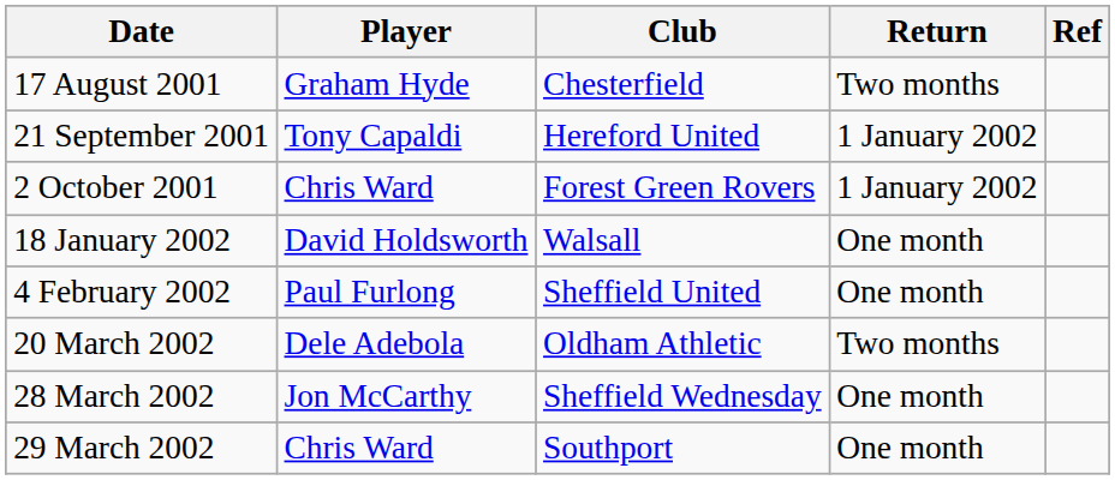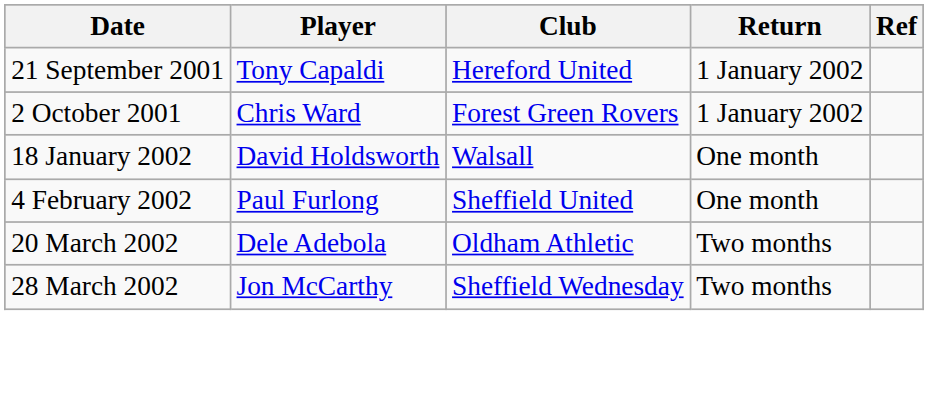- row: 17 August 2001 | Graham Hyde | Chesterfield | Two months
28 March 2002 | Return: One month -> Two months
- row: 29 March 2002 | Chris Ward | Southport | One month
